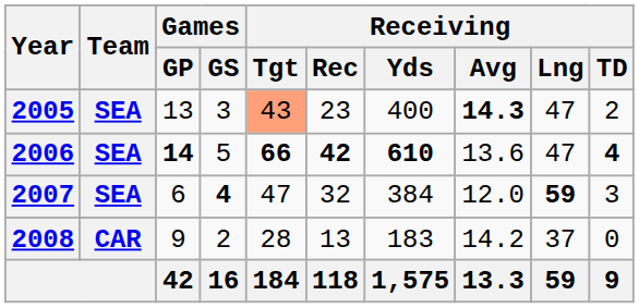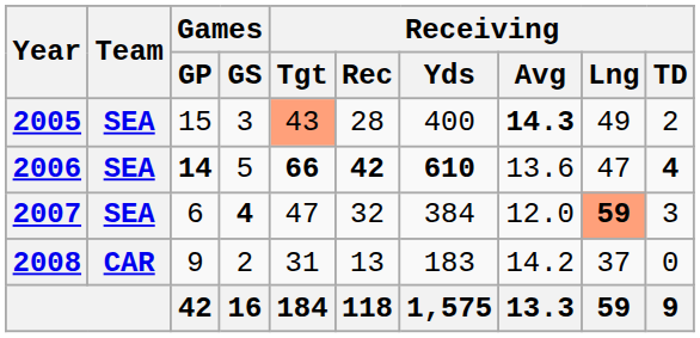2005 | Games / GP: 13 -> 15
2005 | Receiving / Rec: 23 -> 28
2005 | Receiving / Lng: 47 -> 49
2007 | Receiving / Lng: no background -> lightsalmon background
2008 | Receiving / Tgt: 28 -> 31
